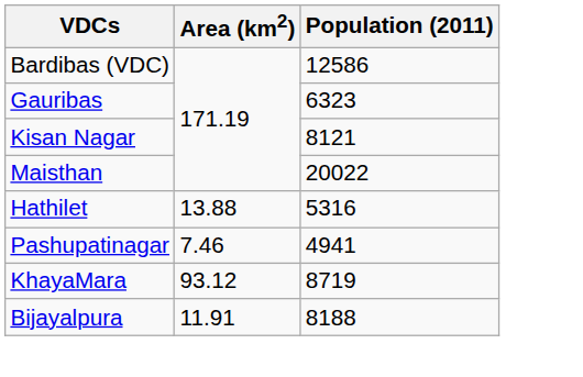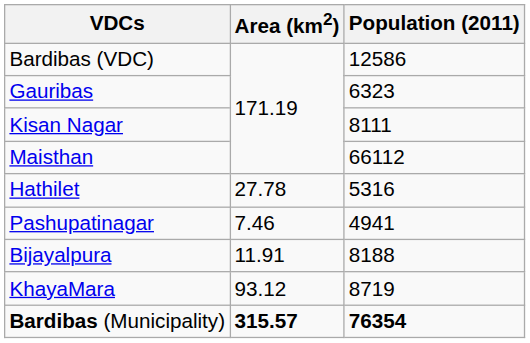Kisan Nagar | Population (2011): 8121 -> 8111
Maisthan | Population (2011): 20022 -> 66112
Hathilet | Area (km2): 13.88 -> 27.78
rows swapped: KhayaMara <-> Bijayalpura
+ row: Bardibas (Municipality) | 315.57 | 76354
